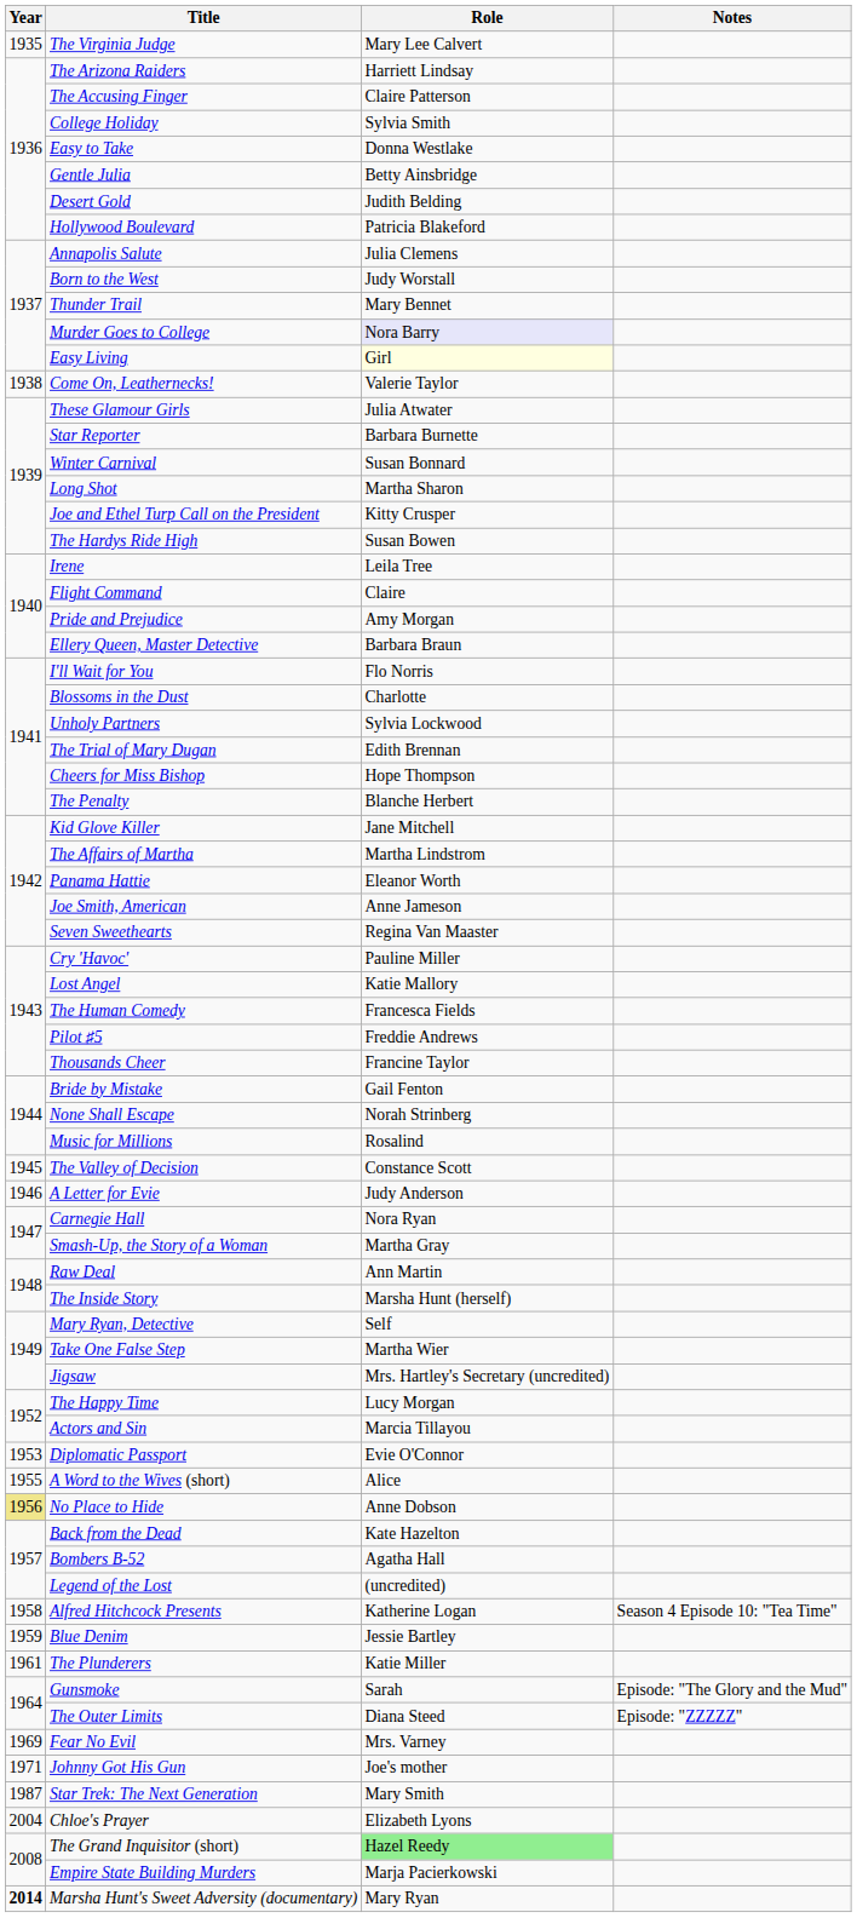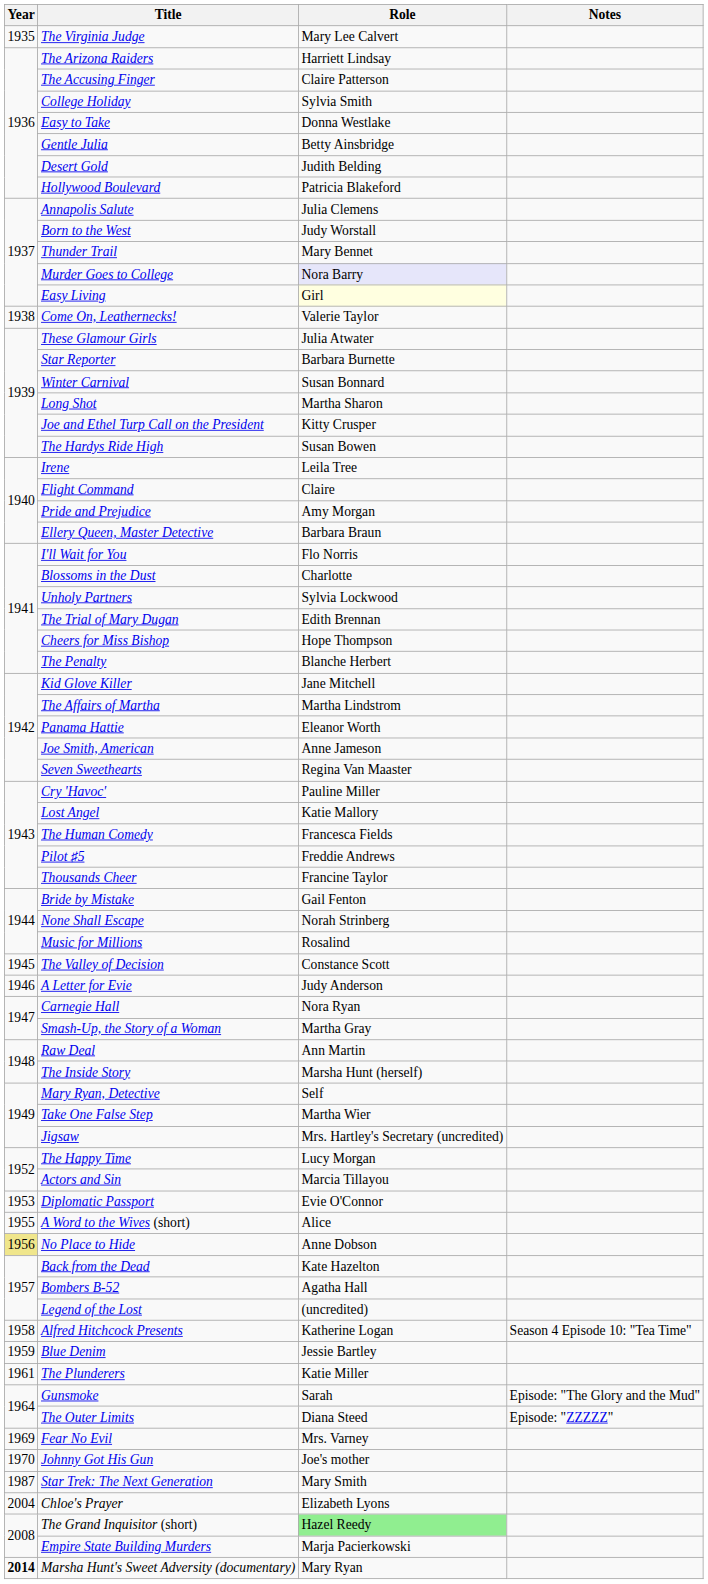Johnny Got His Gun | Year: 1971 -> 1970
